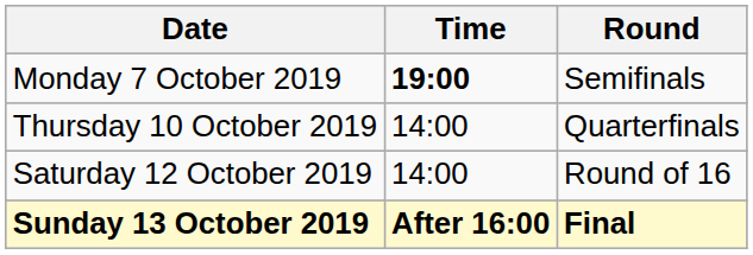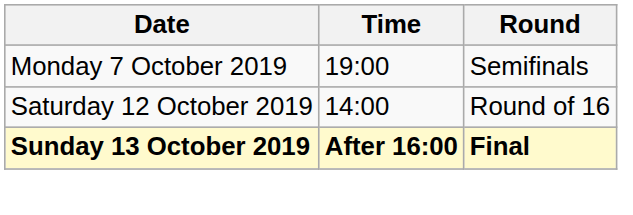Monday 7 October 2019 | Time: bold -> normal
- row: Thursday 10 October 2019 | 14:00 | Quarterfinals
